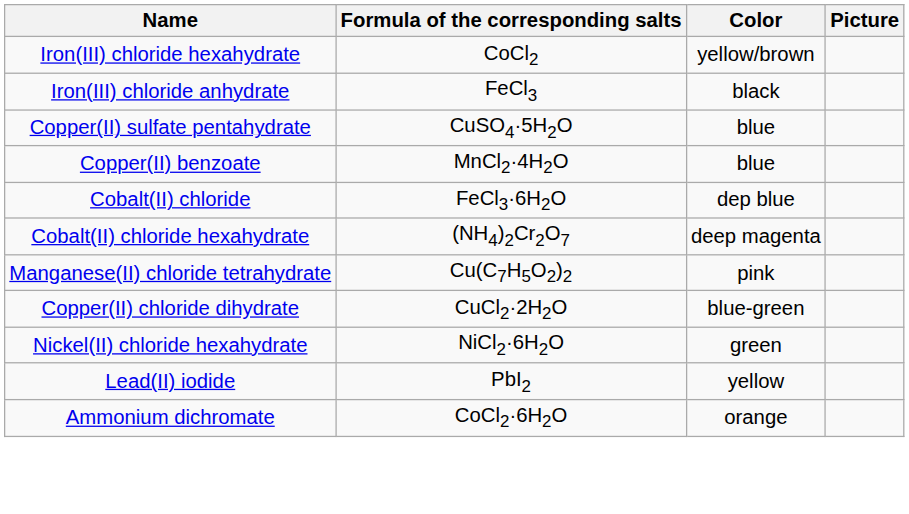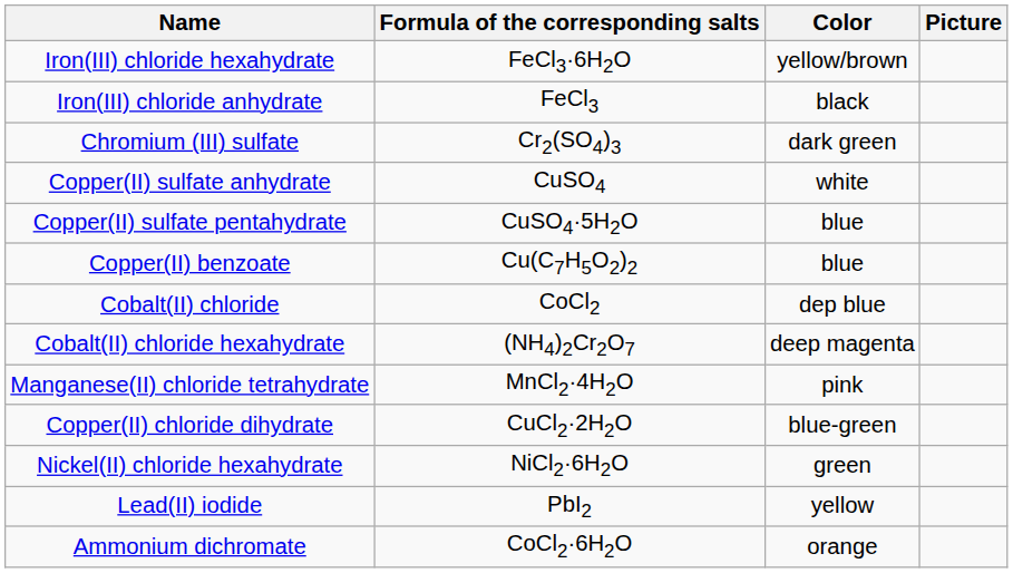Iron(III) chloride hexahydrate | Formula of the corresponding salts: CoCl2 -> FeCl3·6H2O
+ row: Chromium (III) sulfate | Cr2(SO4)3 | dark green
+ row: Copper(II) sulfate anhydrate | CuSO4 | white
Copper(II) benzoate | Formula of the corresponding salts: MnCl2·4H2O -> Cu(C7H5O2)2
Cobalt(II) chloride | Formula of the corresponding salts: FeCl3·6H2O -> CoCl2
Manganese(II) chloride tetrahydrate | Formula of the corresponding salts: Cu(C7H5O2)2 -> MnCl2·4H2O
